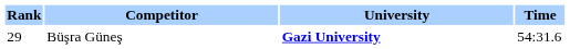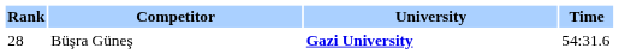Büşra Güneş | Rank: 29 -> 28
